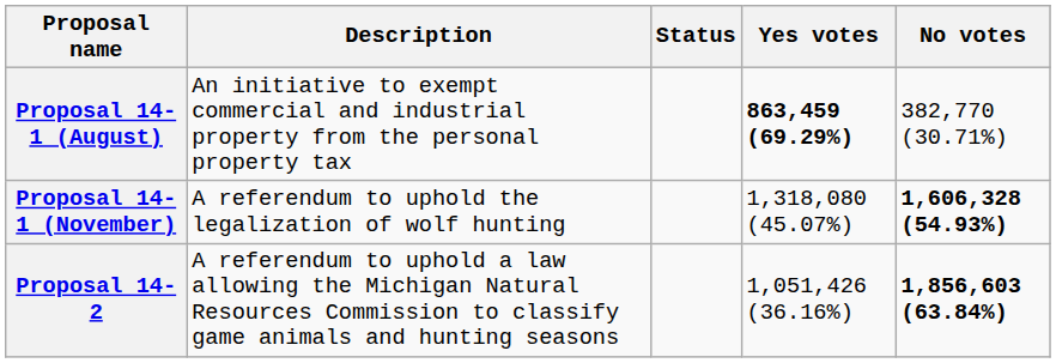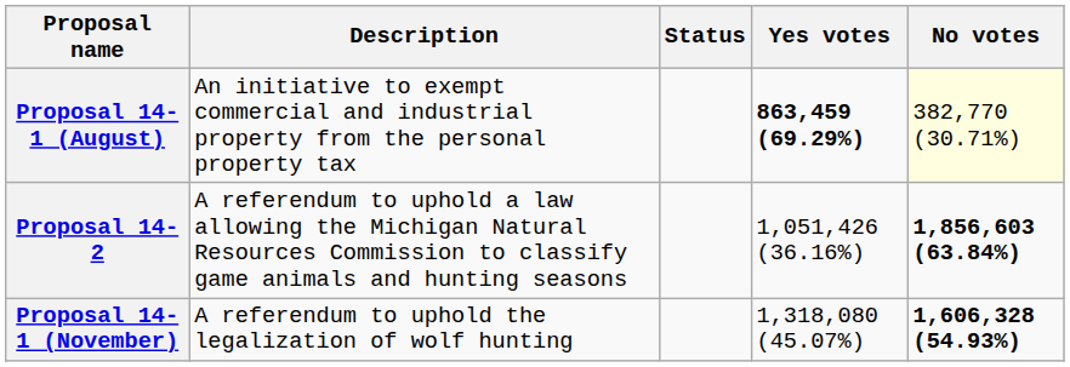Proposal 14-1 (August) | No votes: no background -> lightyellow background
rows swapped: Proposal 14-1 (November) <-> Proposal 14-2
